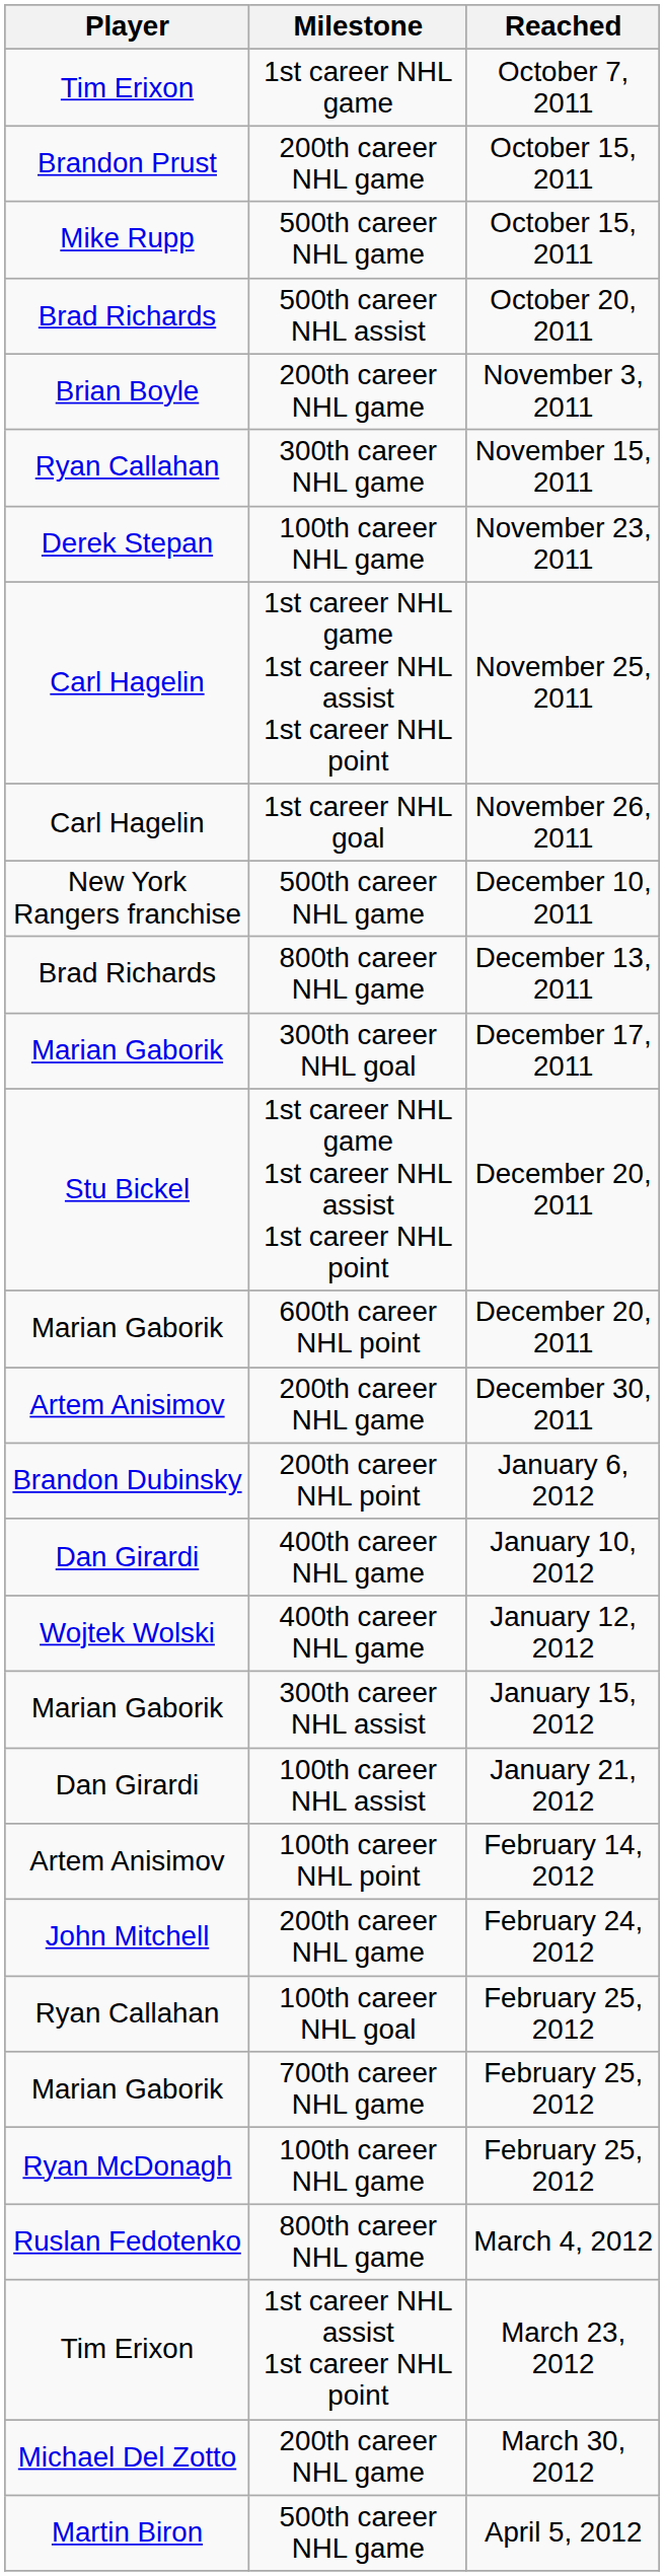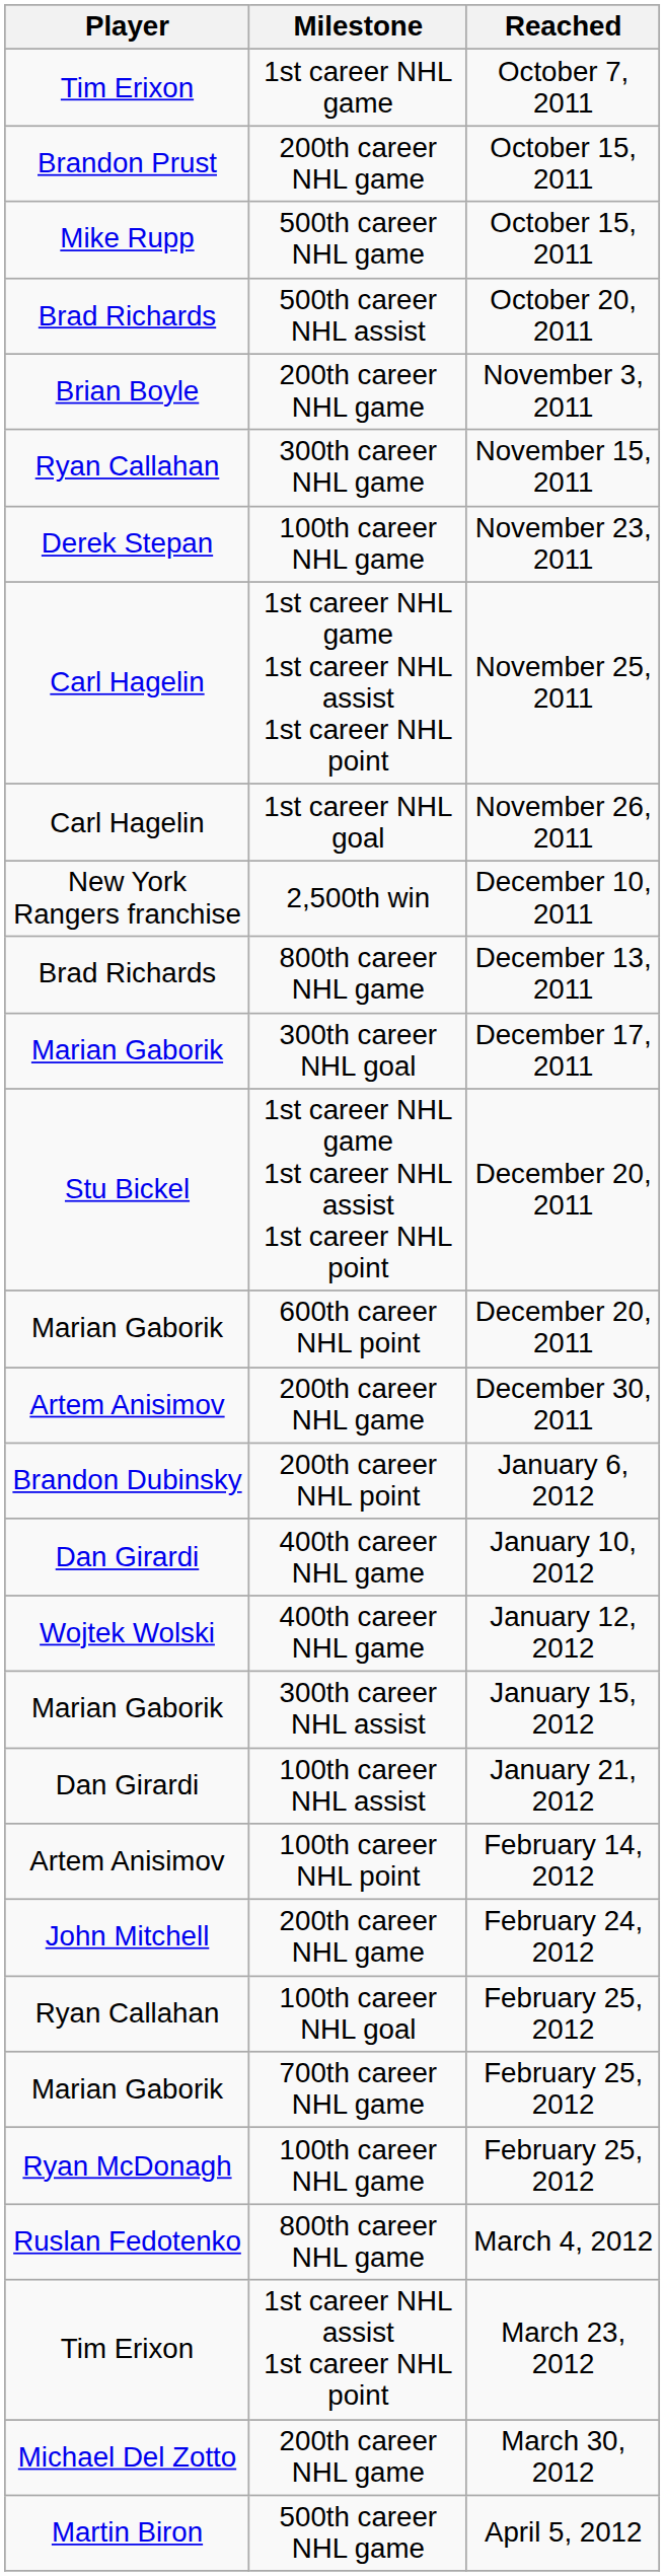December 10, 2011 | Milestone: 500th career NHL game -> 2,500th win
